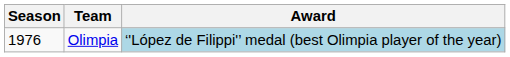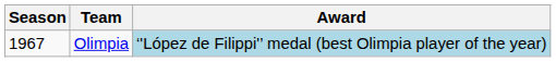Olimpia | Season: 1976 -> 1967
